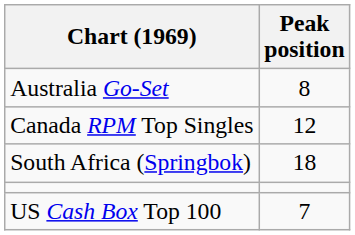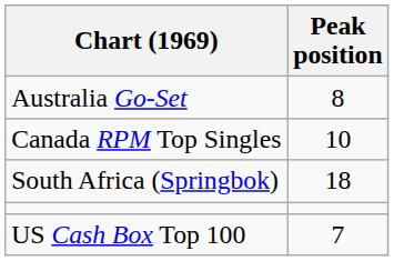Canada RPM Top Singles | Peak position: 12 -> 10
